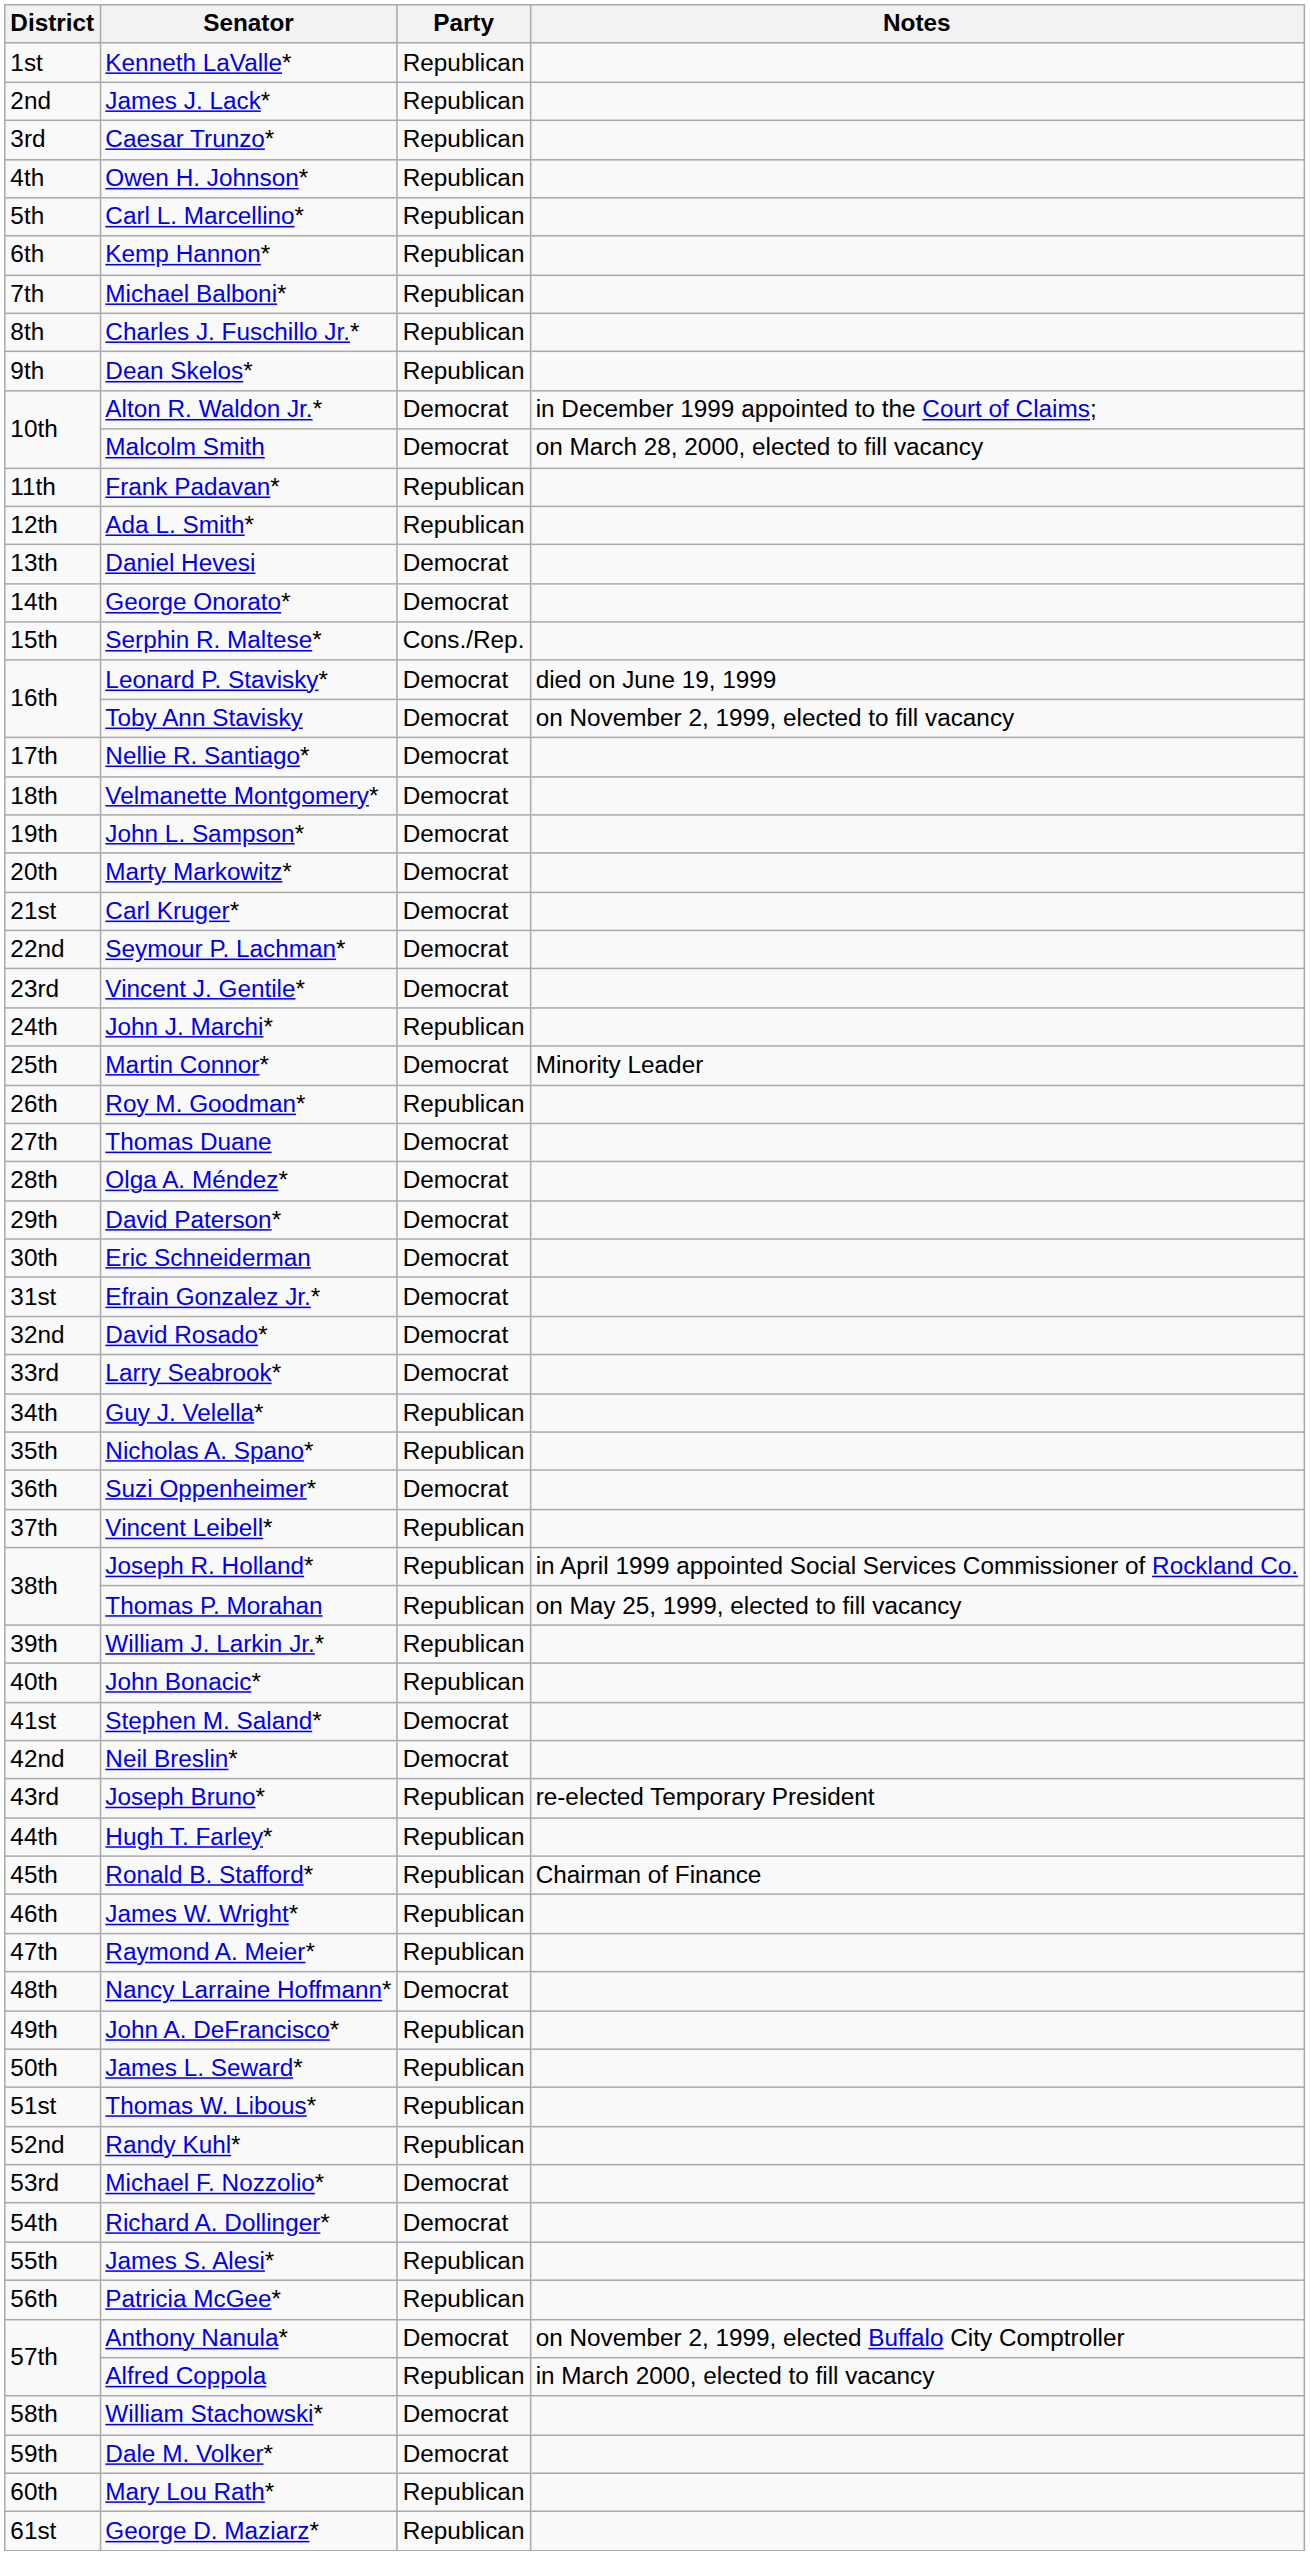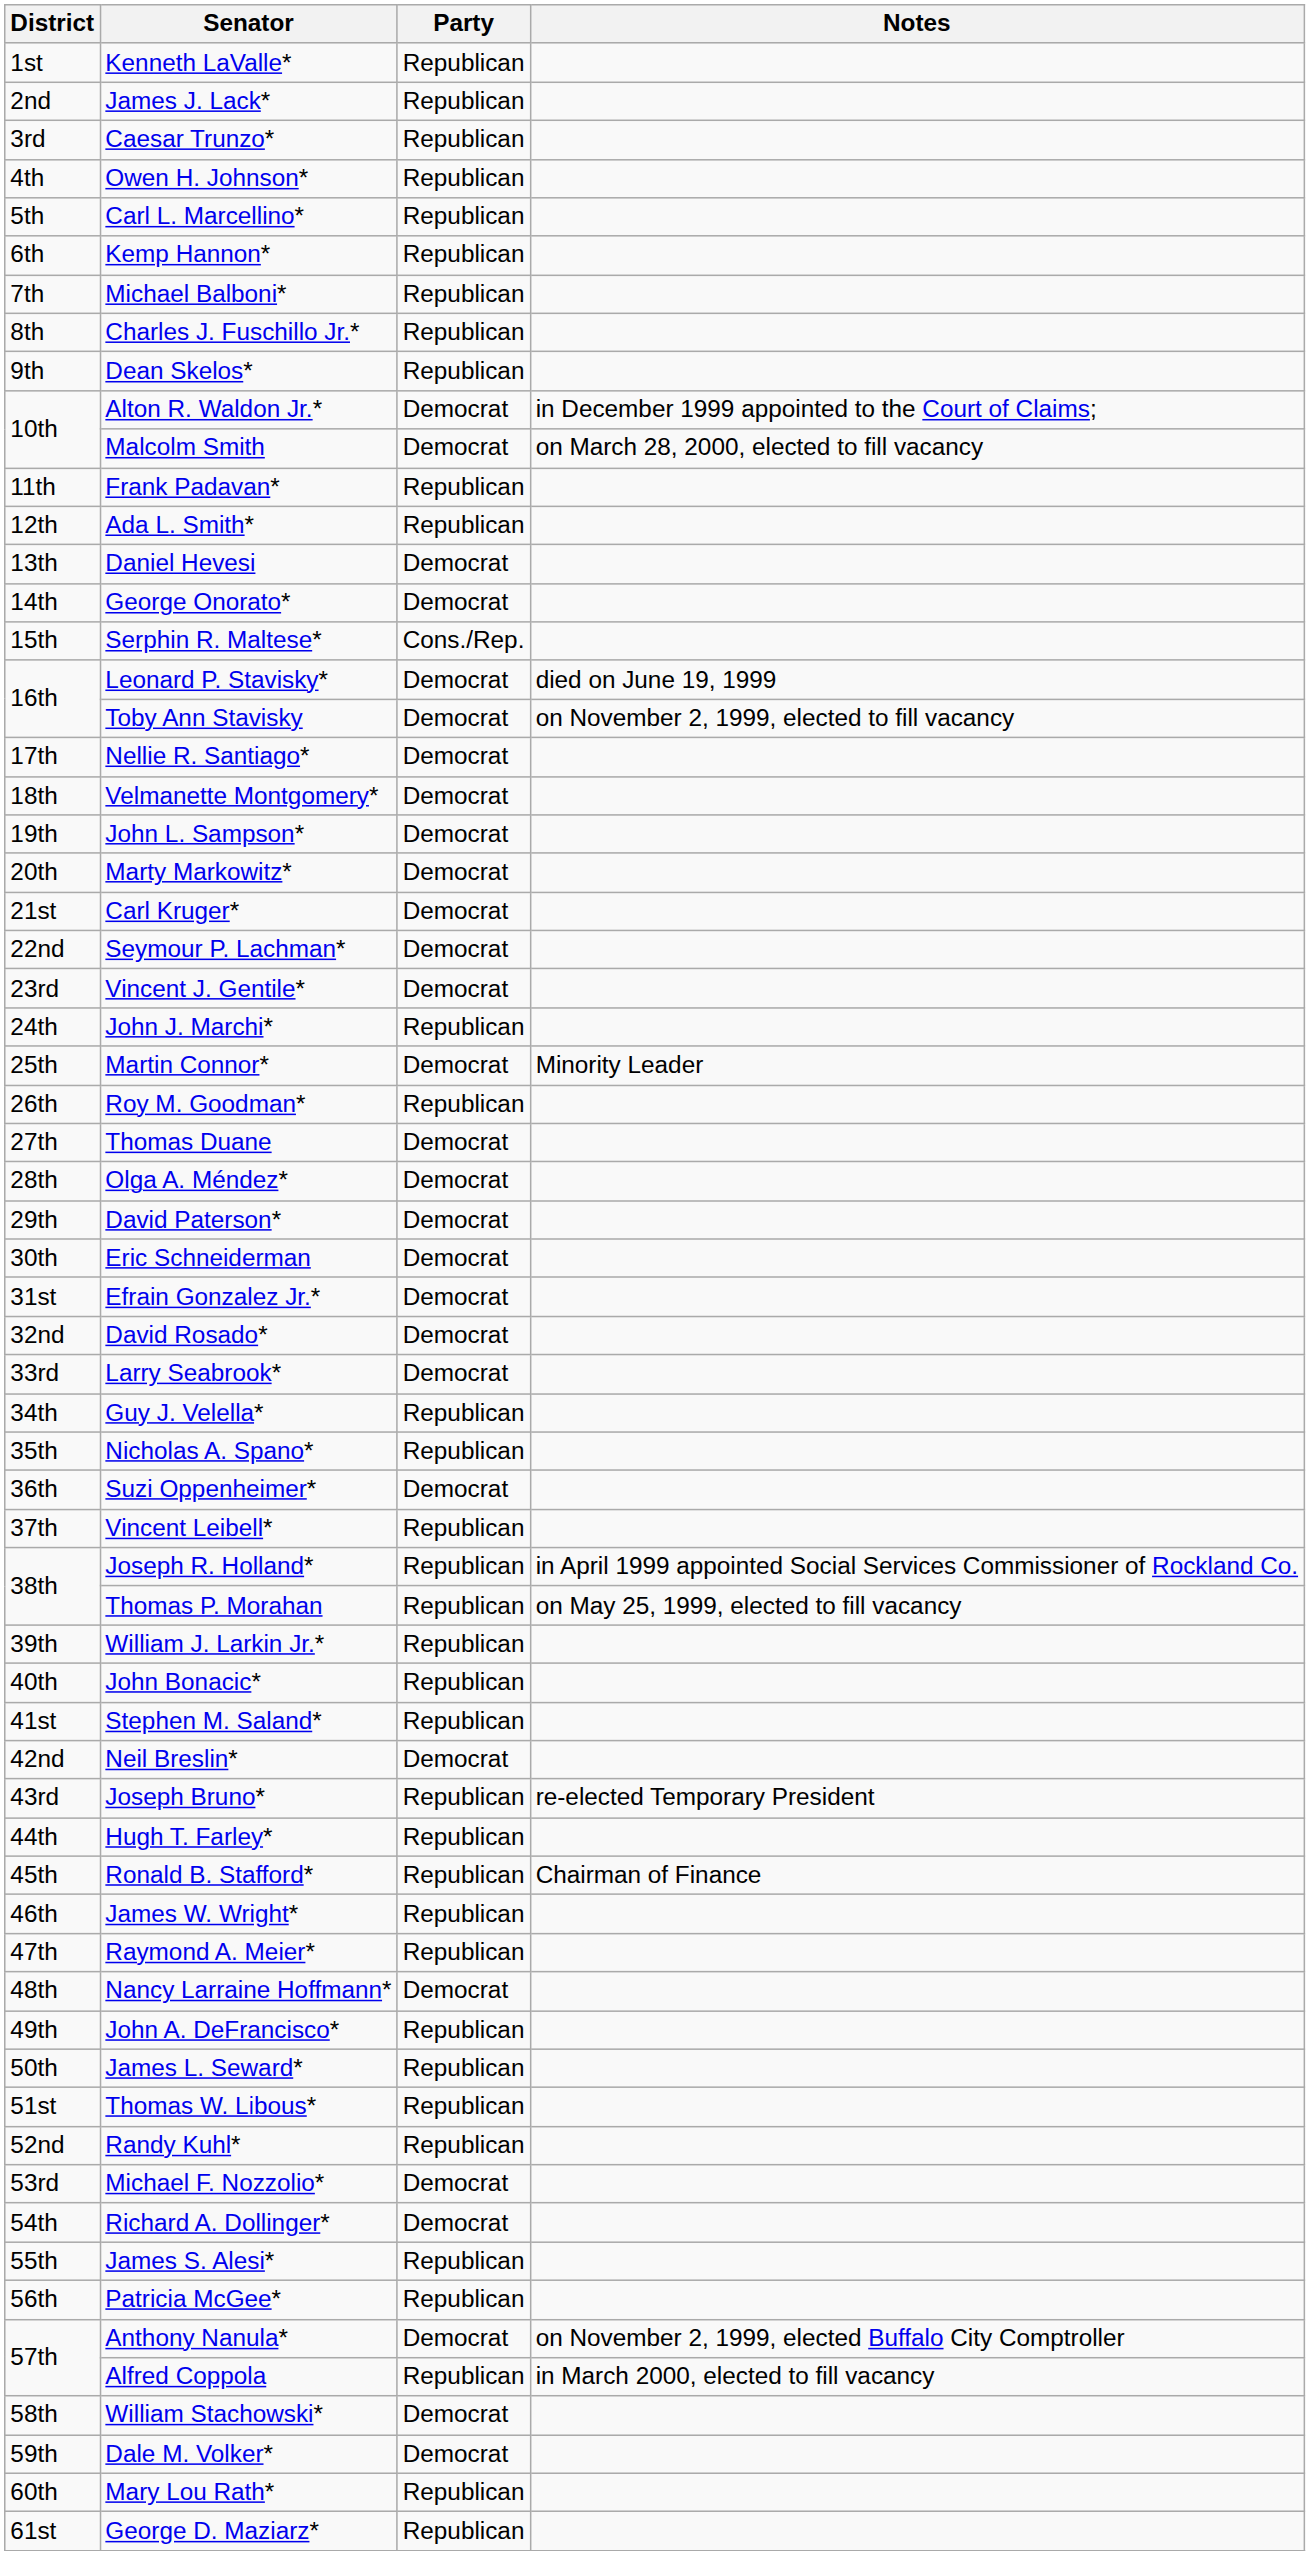Stephen M. Saland* | Party: Democrat -> Republican
